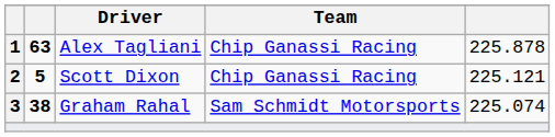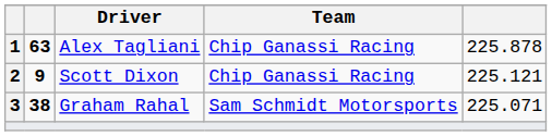Scott Dixon | column 2: 5 -> 9
Graham Rahal | column 5: 225.074 -> 225.071
